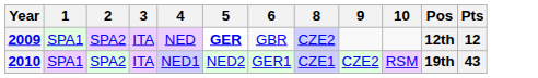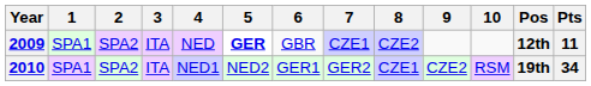+ column: 7 | CZE1 | GER2
2009 | Pts: 12 -> 11
2010 | Pts: 43 -> 34
